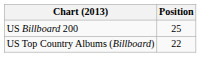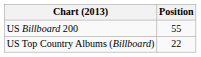US Billboard 200 | Position: 25 -> 55
